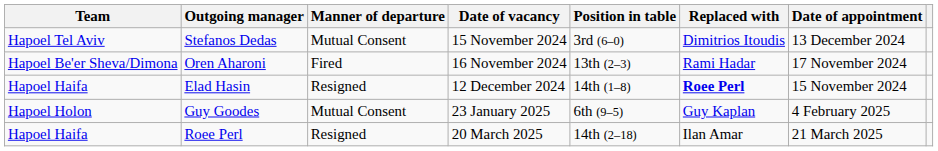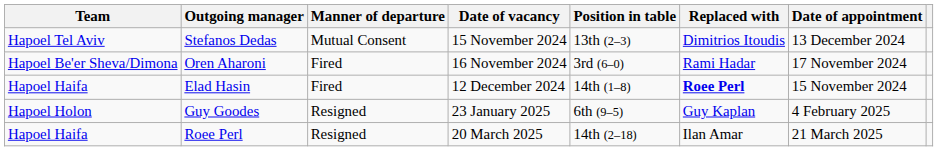Stefanos Dedas | Position in table: 3rd (6–0) -> 13th (2–3)
Oren Aharoni | Position in table: 13th (2–3) -> 3rd (6–0)
Elad Hasin | Manner of departure: Resigned -> Fired
Guy Goodes | Manner of departure: Mutual Consent -> Resigned
